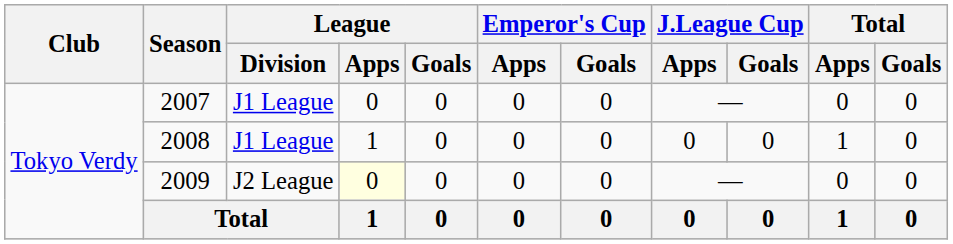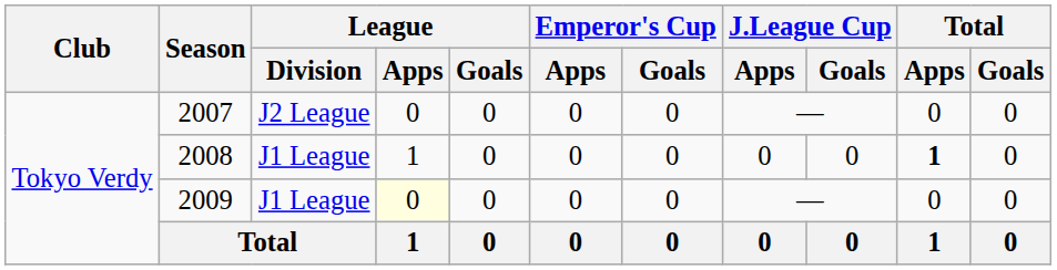2007 | League / Division: J1 League -> J2 League
2008 | Total / Apps: normal -> bold
2009 | League / Division: J2 League -> J1 League
